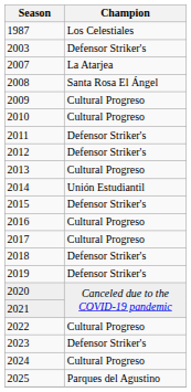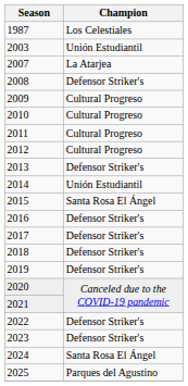2003 | Champion: Defensor Striker's -> Unión Estudiantil
2008 | Champion: Santa Rosa El Ángel -> Defensor Striker's
2011 | Champion: Defensor Striker's -> Cultural Progreso
2012 | Champion: Defensor Striker's -> Cultural Progreso
2013 | Champion: Cultural Progreso -> Defensor Striker's
2015 | Champion: Defensor Striker's -> Santa Rosa El Ángel
2016 | Champion: Cultural Progreso -> Defensor Striker's
2017 | Champion: Cultural Progreso -> Defensor Striker's
2022 | Champion: Cultural Progreso -> Defensor Striker's
2024 | Champion: Cultural Progreso -> Santa Rosa El Ángel
